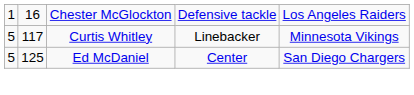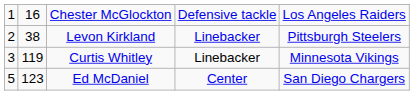+ row: 2 | 38 | Levon Kirkland | Linebacker | Pittsburgh Steelers
Curtis Whitley | column 1: 5 -> 3
Curtis Whitley | column 2: 117 -> 119
Ed McDaniel | column 2: 125 -> 123
